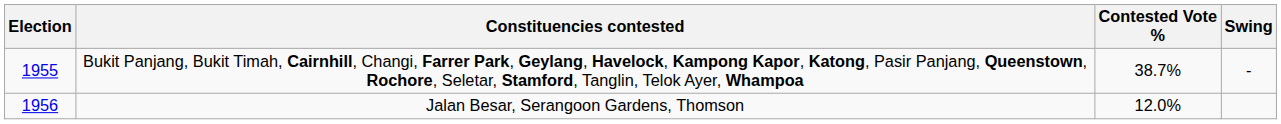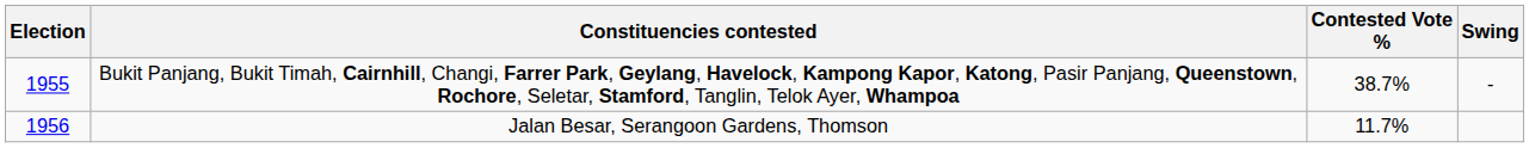Jalan Besar, Serangoon Gardens, Thomson | Contested Vote %: 12.0% -> 11.7%
